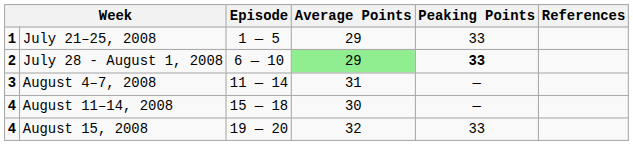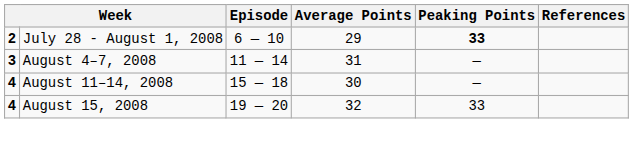- row: 1 | July 21–25, 2008 | 1 — 5 | 29 | 33
July 28 - August 1, 2008 | Average Points: lightgreen background -> no background
